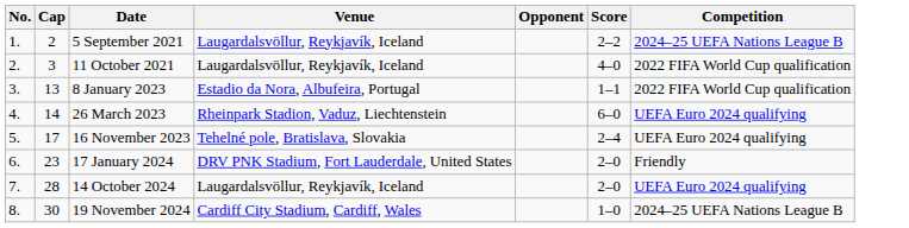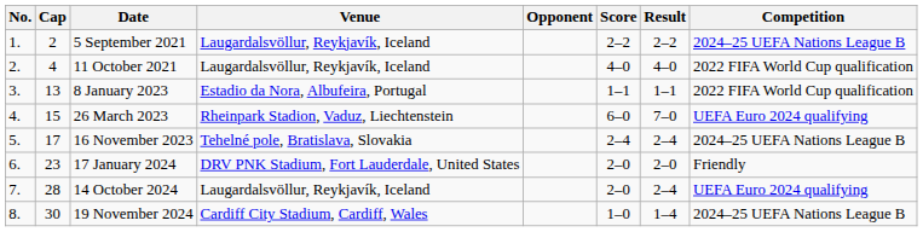+ column: Result | 2–2 | 4–0 | 1–1 | 7–0 | 2–4 | 2–0 | 2–4 | 1–4
11 October 2021 | Cap: 3 -> 4
26 March 2023 | Cap: 14 -> 15
16 November 2023 | Competition: UEFA Euro 2024 qualifying -> 2024–25 UEFA Nations League B
